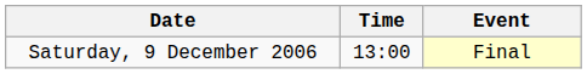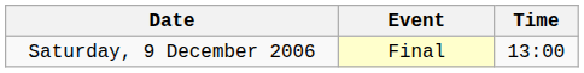columns swapped: Time <-> Event
